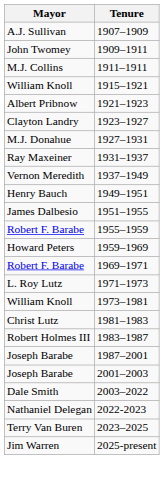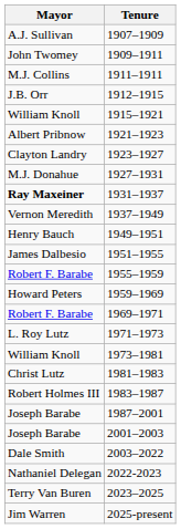+ row: J.B. Orr | 1912–1915
1931–1937 | Mayor: normal -> bold
